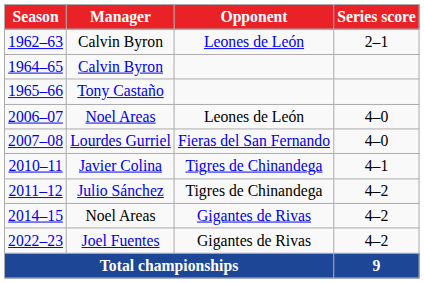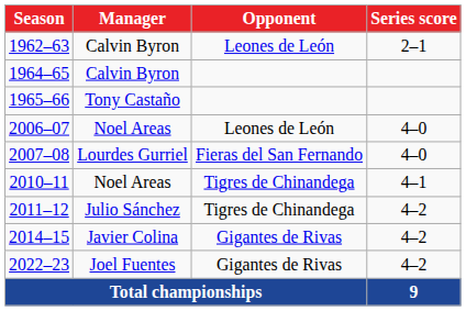2010–11 | Manager: Javier Colina -> Noel Areas
2014–15 | Manager: Noel Areas -> Javier Colina
